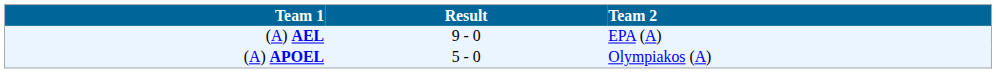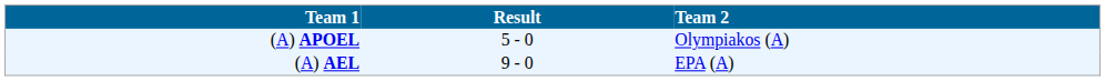rows swapped: (A) AEL <-> (A) APOEL
